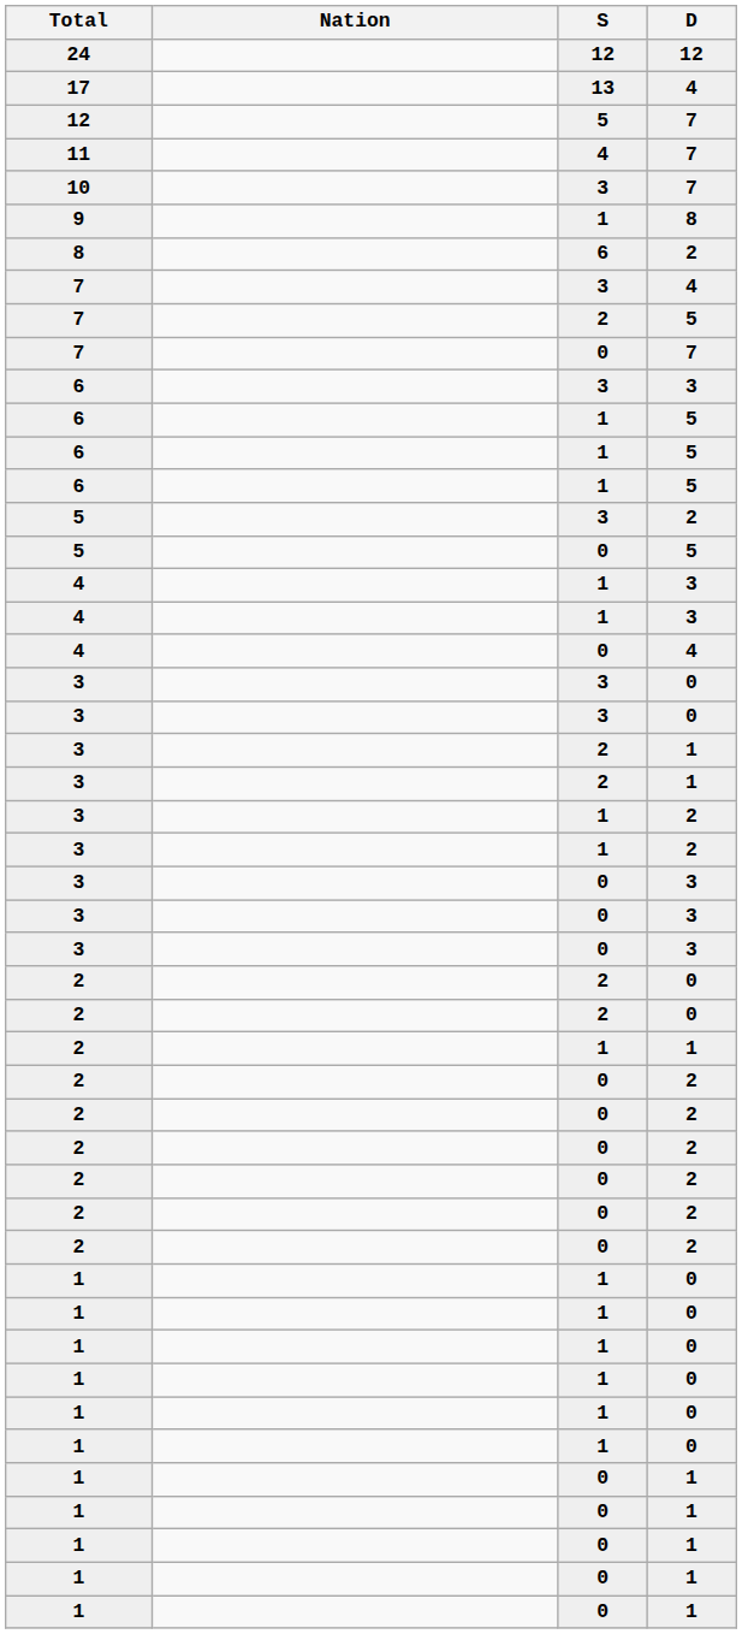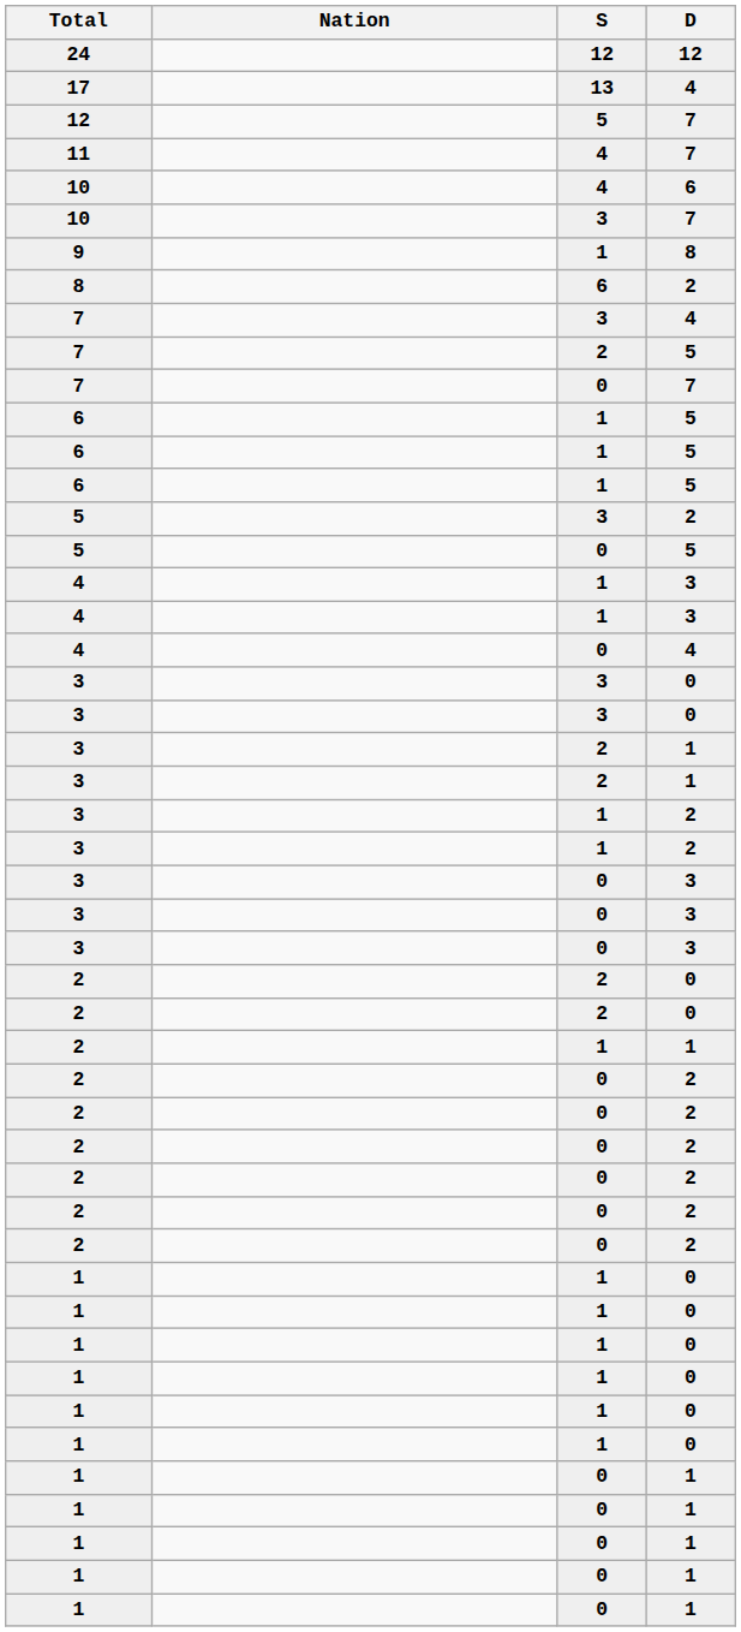+ row: 10 | 4 | 6
- row: 6 | 3 | 3
